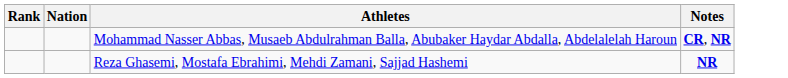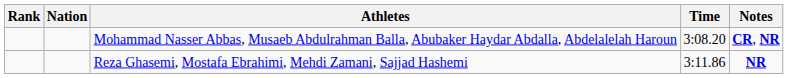+ column: Time | 3:08.20 | 3:11.86
